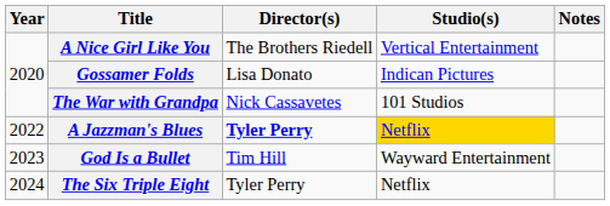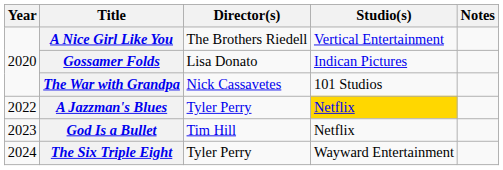A Jazzman's Blues | Director(s): bold -> normal
God Is a Bullet | Studio(s): Wayward Entertainment -> Netflix
The Six Triple Eight | Studio(s): Netflix -> Wayward Entertainment
